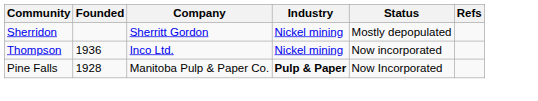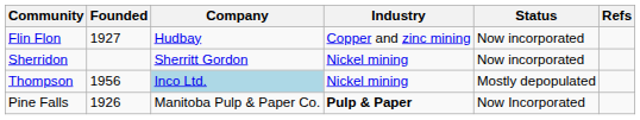+ row: Flin Flon | 1927 | Hudbay | Copper and zinc mining | Now incorporated
Sherridon | Status: Mostly depopulated -> Now incorporated
Thompson | Founded: 1936 -> 1956
Thompson | Company: no background -> lightblue background
Thompson | Status: Now incorporated -> Mostly depopulated
Pine Falls | Founded: 1928 -> 1926
